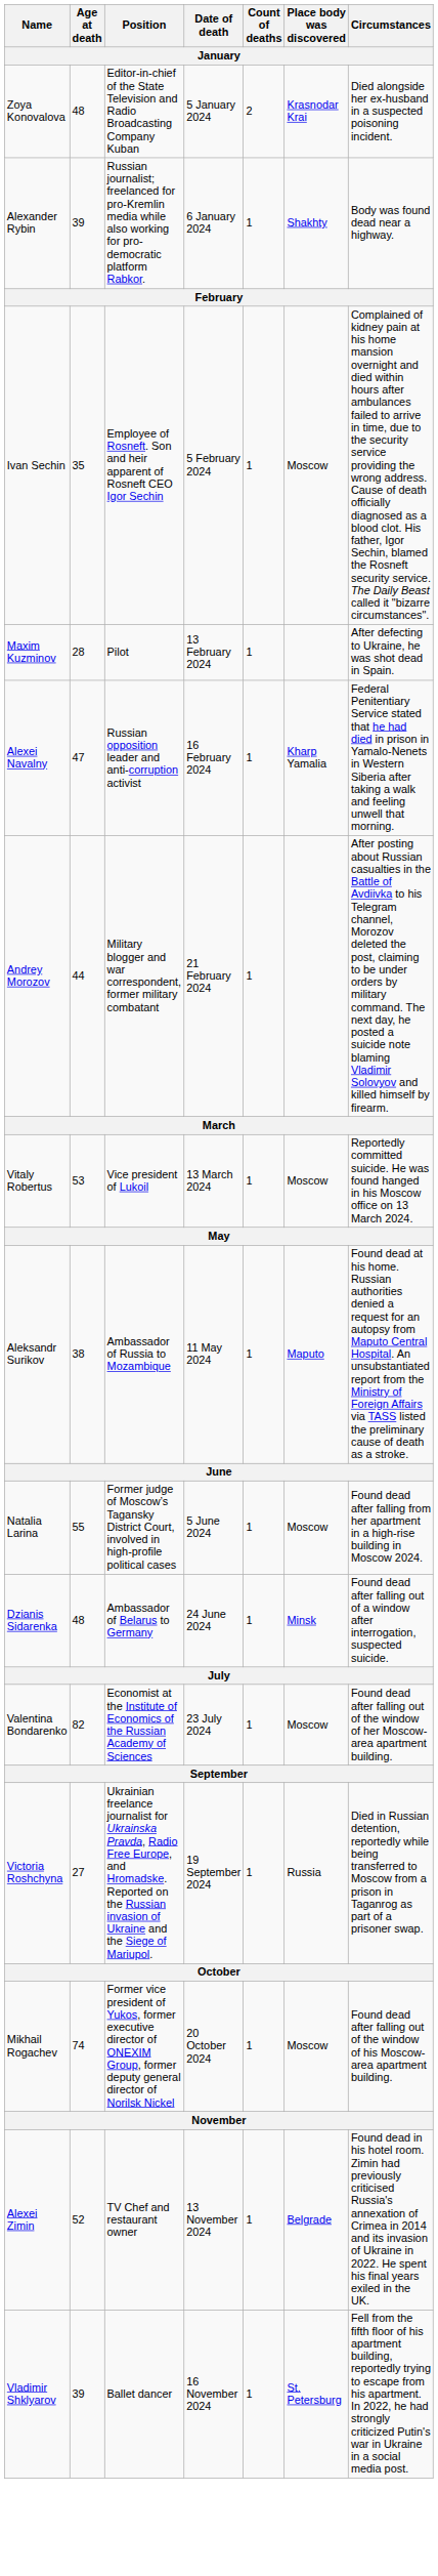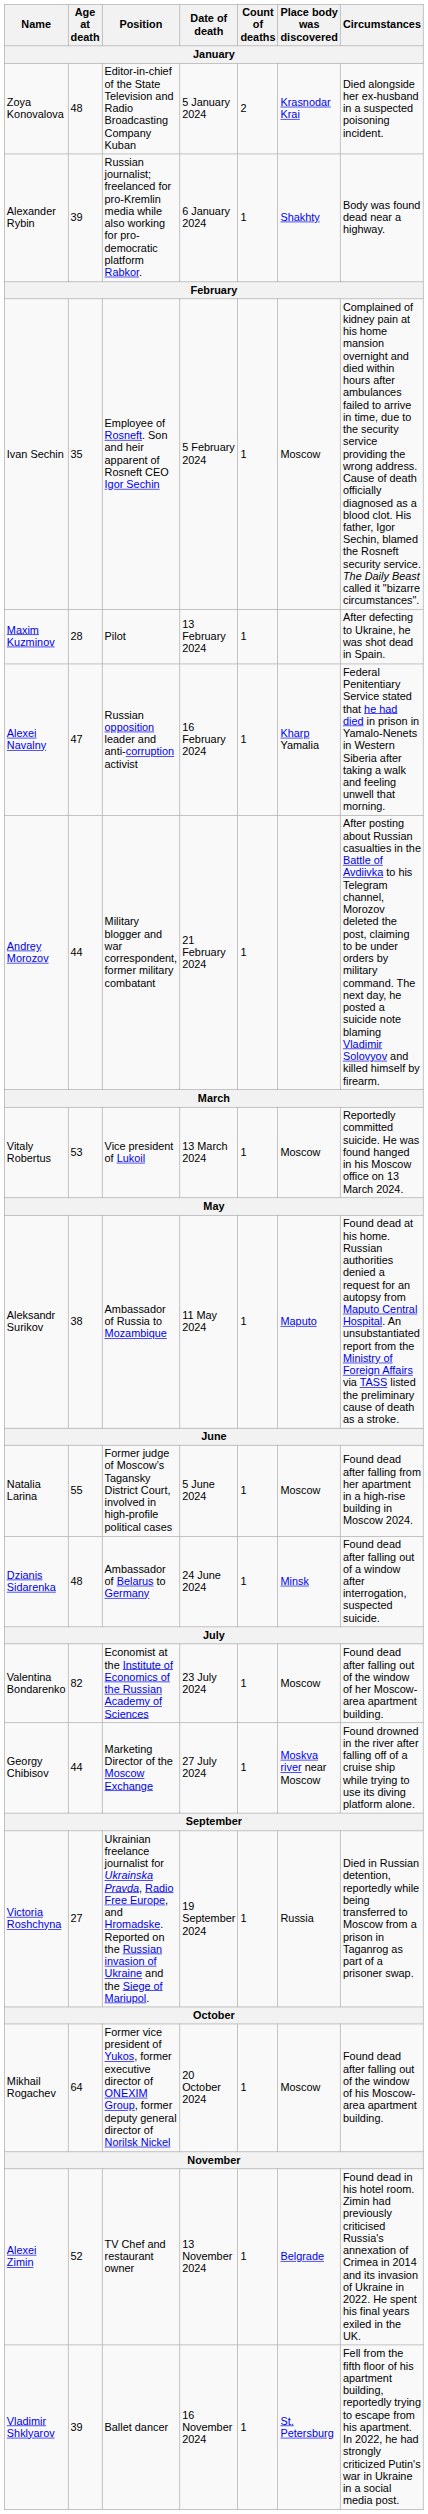+ row: Georgy Chibisov | 44 | Marketing Director of the Moscow Exchange | 27 July 2024 | 1 | Moskva river near Moscow | Found drowned in the river after falling off of a cruise ship while trying to use its diving platform alone.
Mikhail Rogachev | Age at death: 74 -> 64
